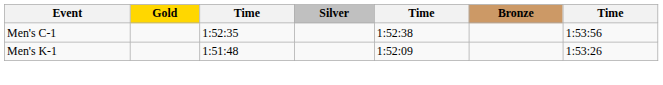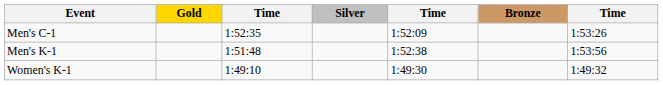Men's C-1 | column 5: 1:52:38 -> 1:52:09
Men's C-1 | column 7: 1:53:56 -> 1:53:26
Men's K-1 | column 5: 1:52:09 -> 1:52:38
Men's K-1 | column 7: 1:53:26 -> 1:53:56
+ row: Women's K-1 | 1:49:10 | 1:49:30 | 1:49:32
